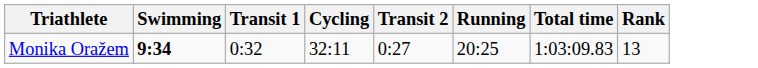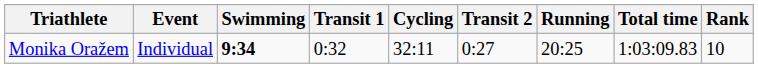+ column: Event | Individual
Monika Oražem | Rank: 13 -> 10
